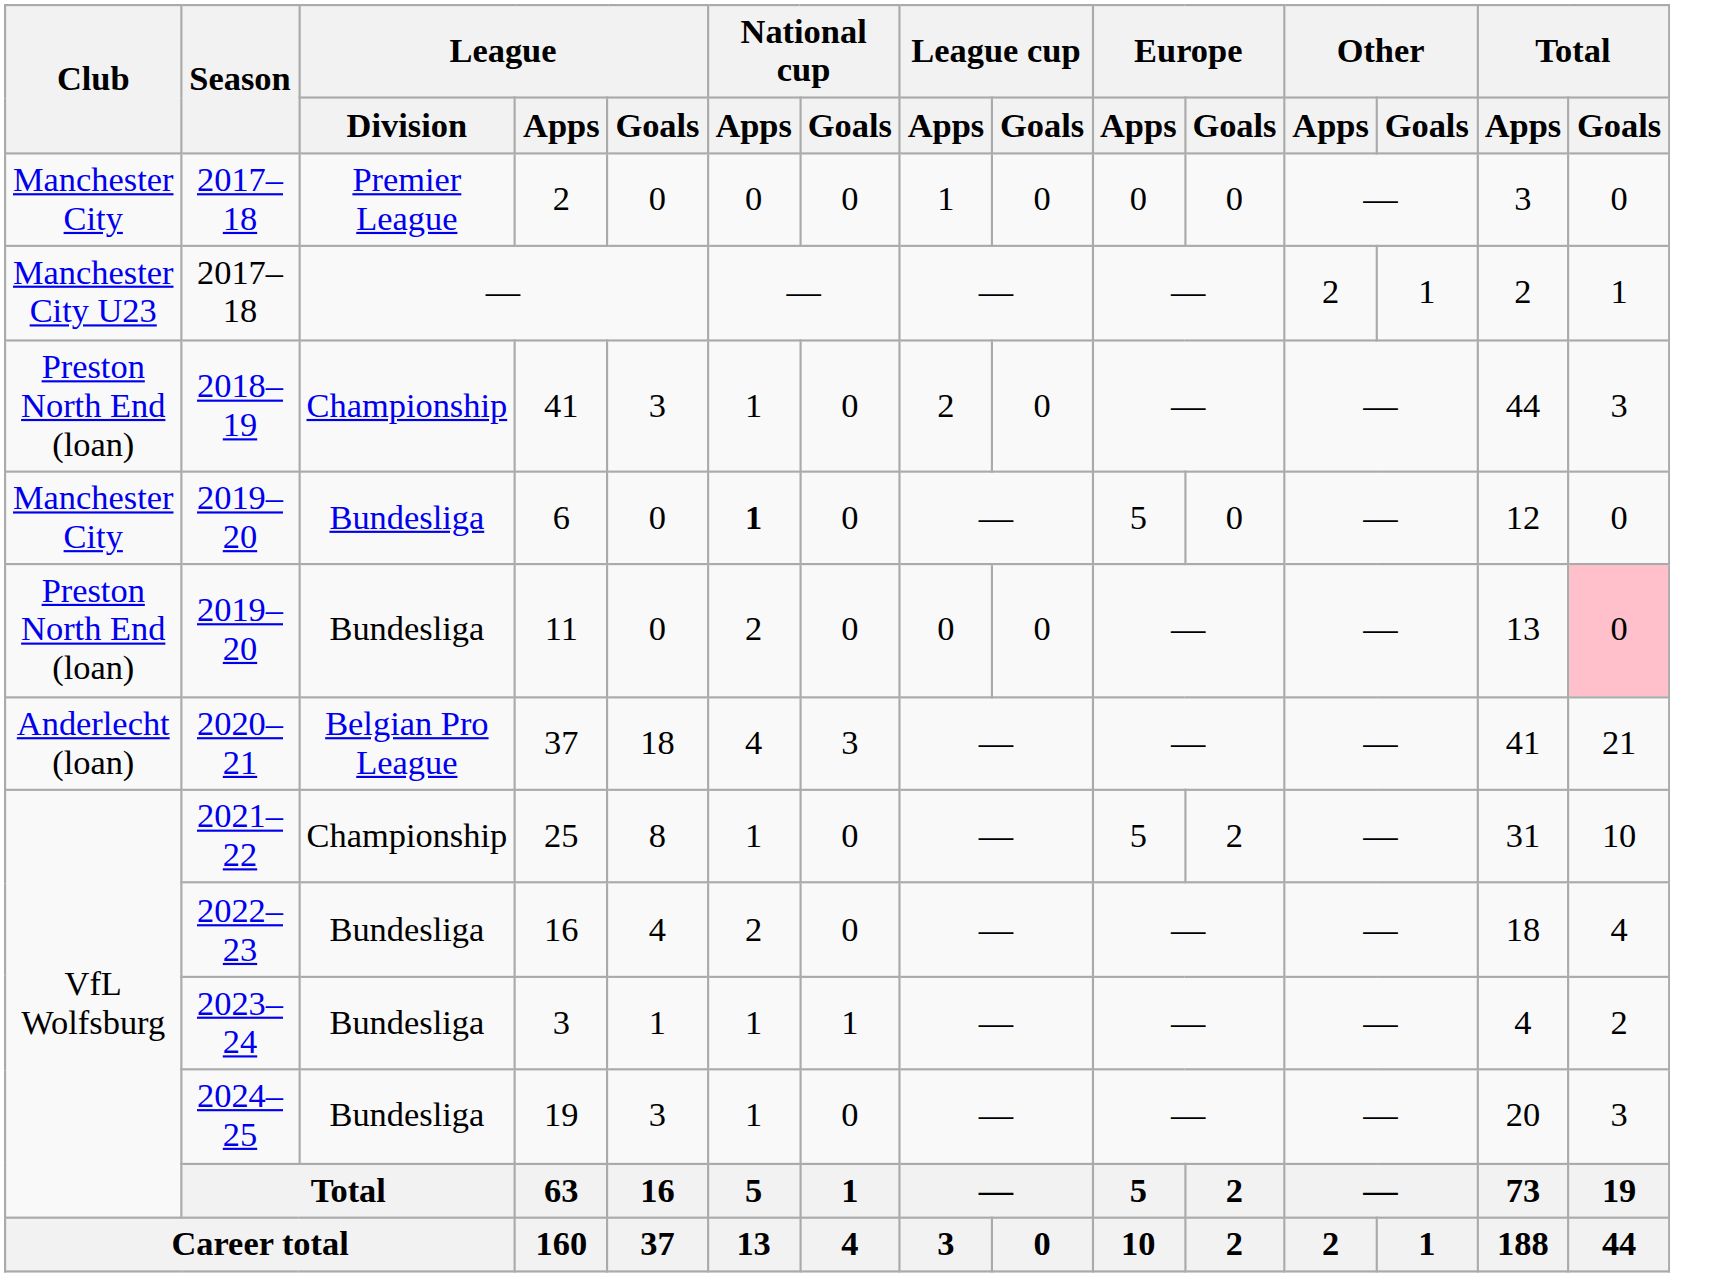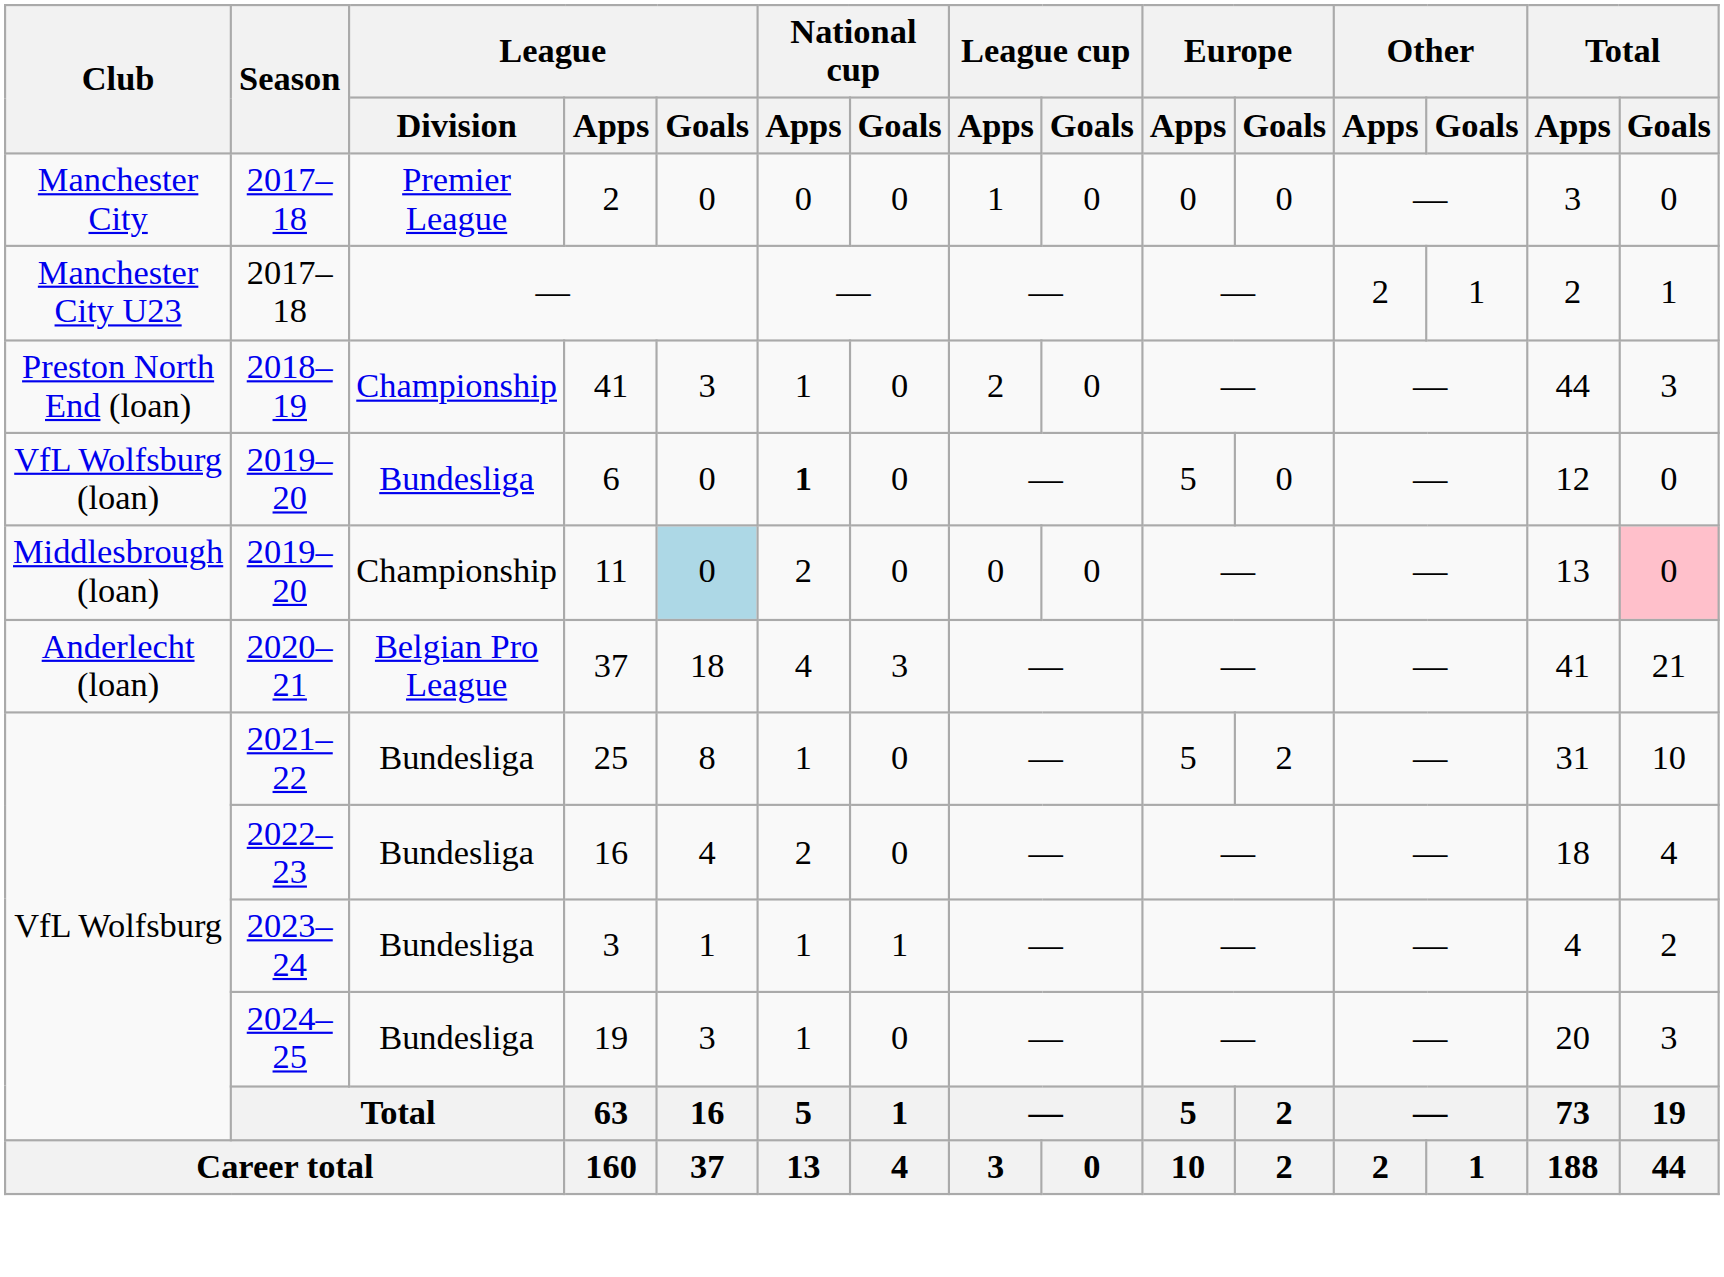6 | Club: Manchester City -> VfL Wolfsburg (loan)
11 | Club: Preston North End (loan) -> Middlesbrough (loan)
11 | League / Division: Bundesliga -> Championship
11 | League / Goals: no background -> lightblue background
25 | League / Division: Championship -> Bundesliga
